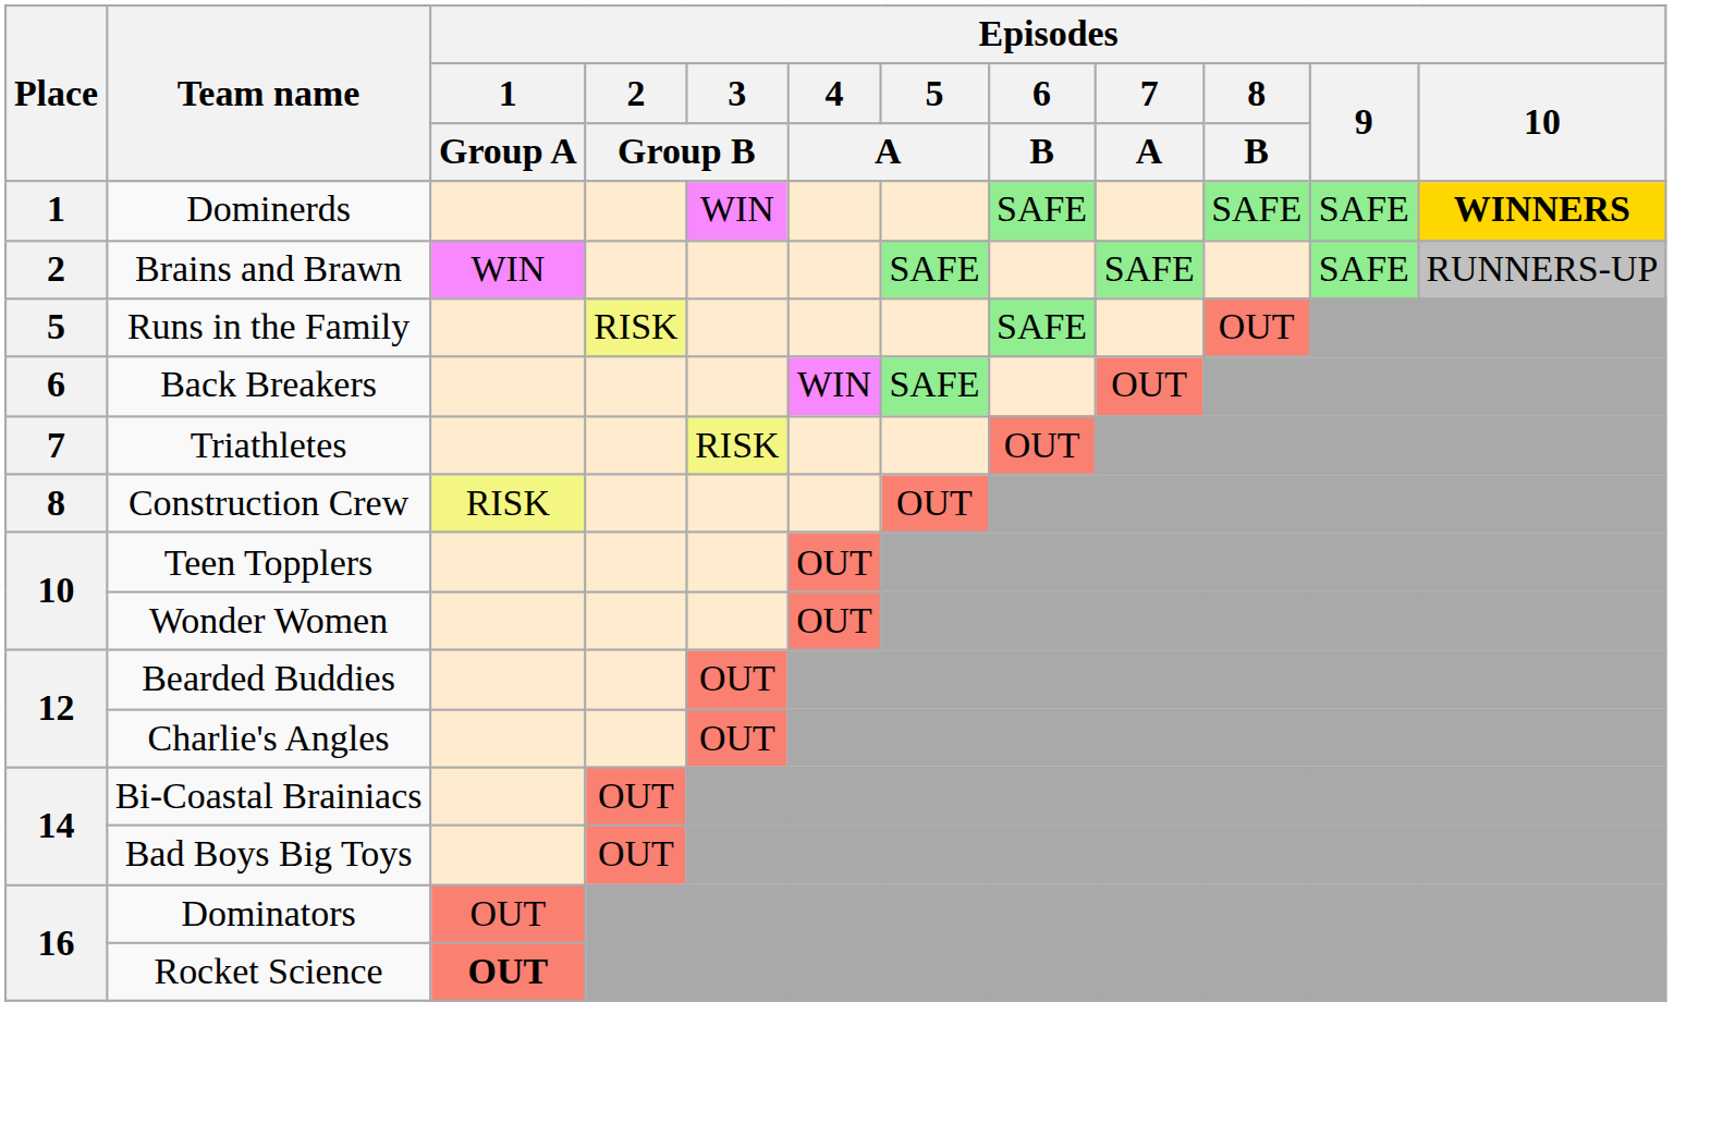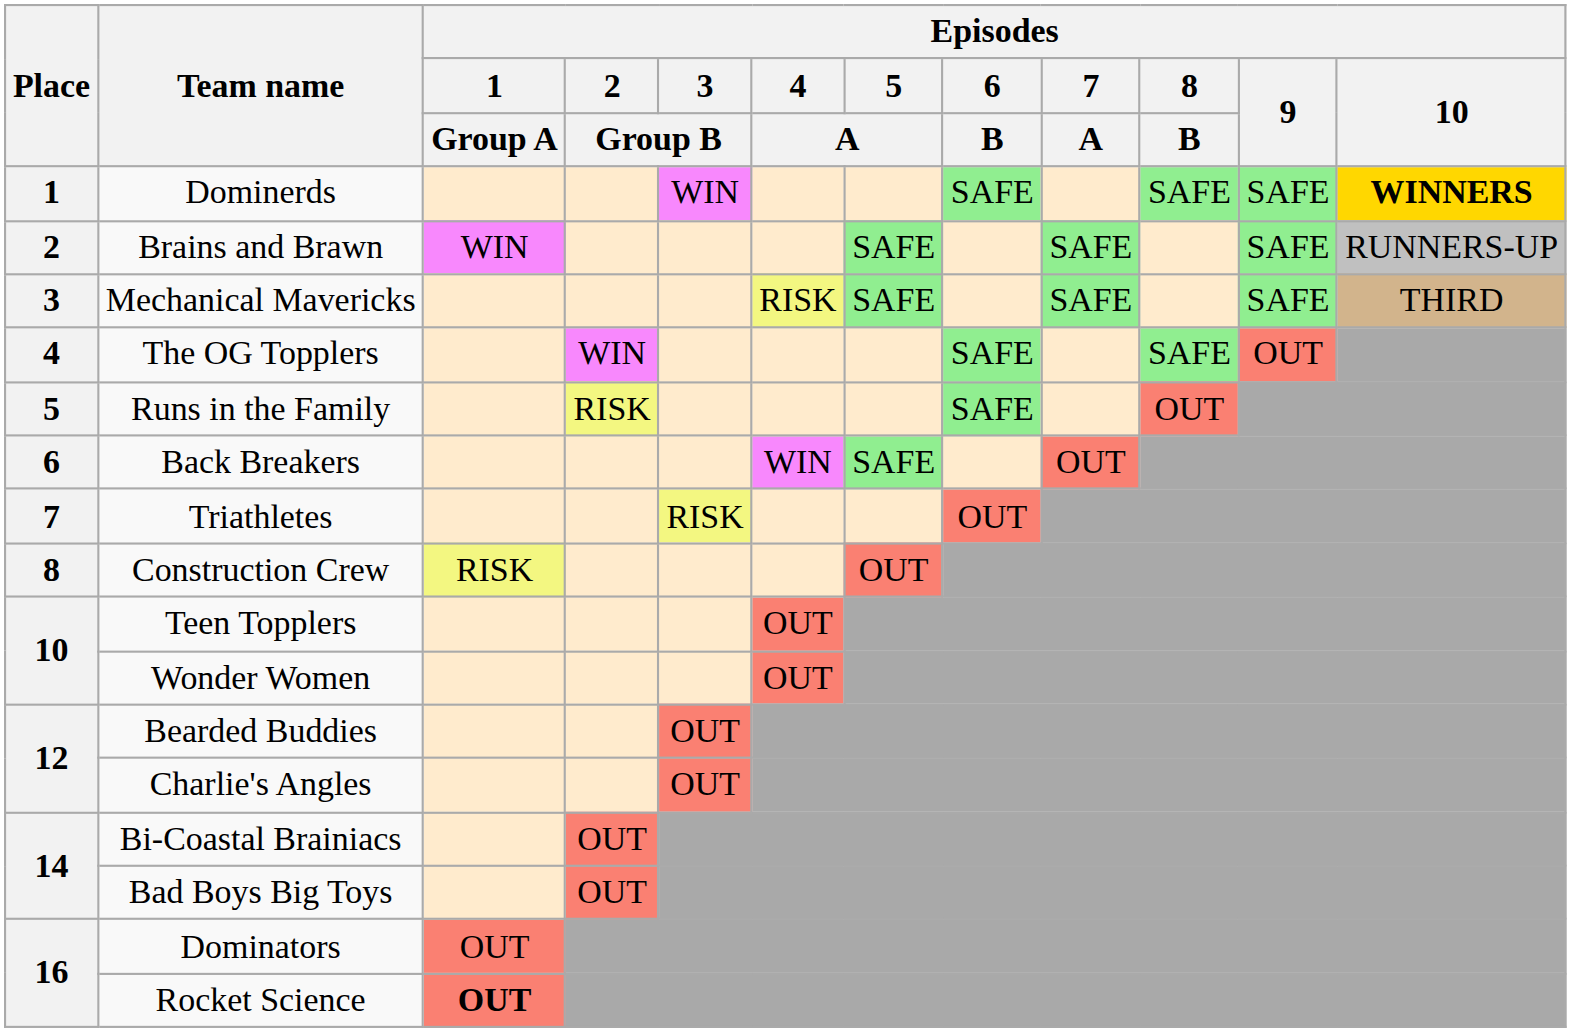+ row: 3 | Mechanical Mavericks | RISK | SAFE | SAFE | SAFE | THIRD
+ row: 4 | The OG Topplers | WIN | SAFE | SAFE | OUT
